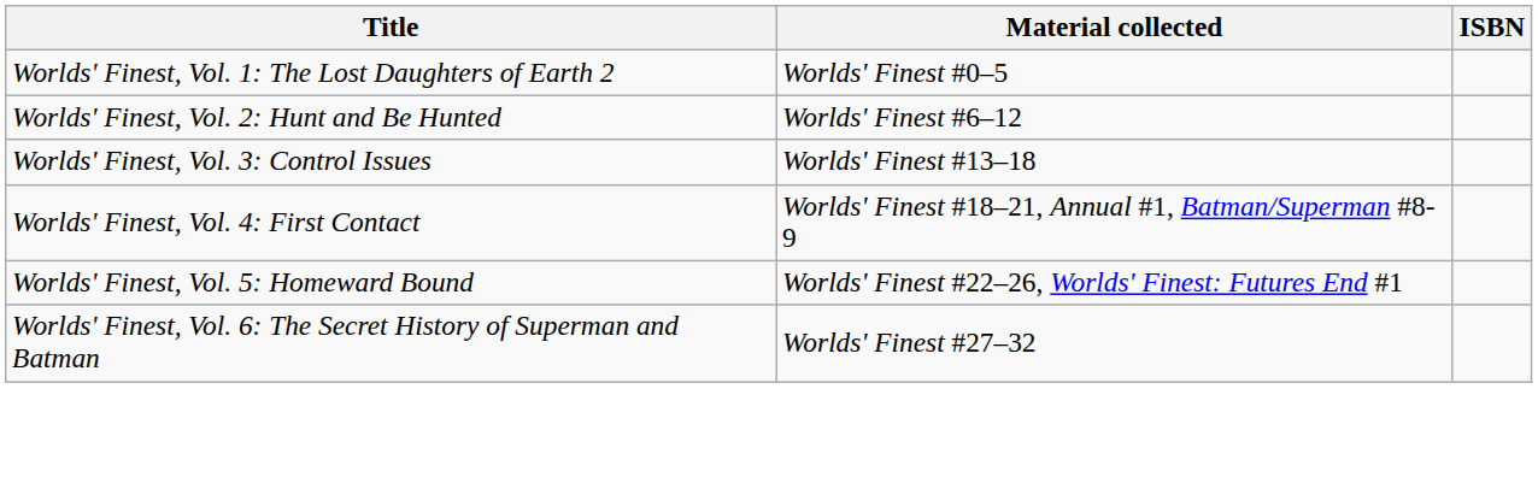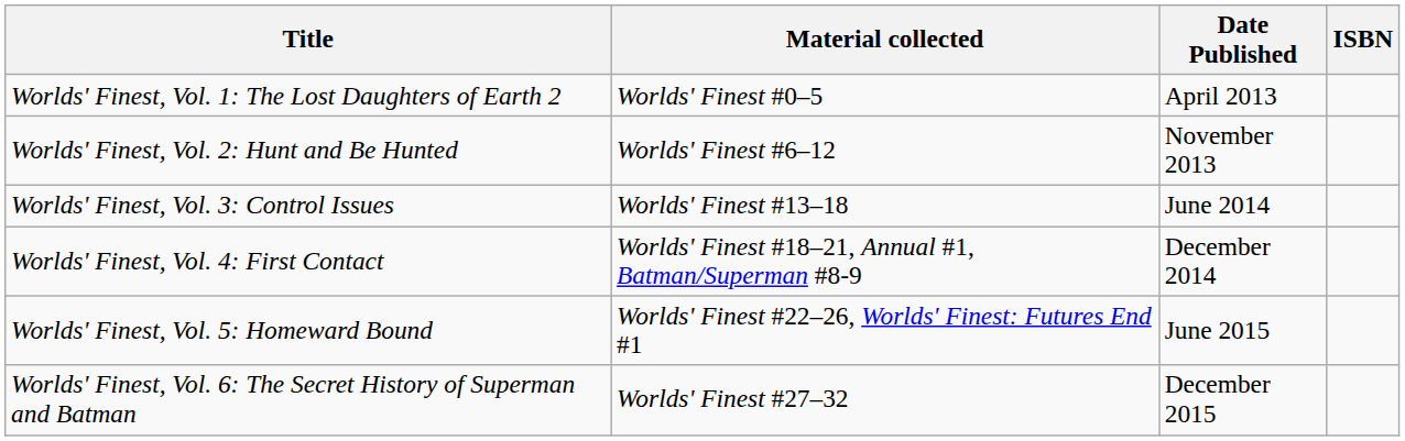+ column: Date Published | April 2013 | November 2013 | June 2014 | December 2014 | June 2015 | December 2015
